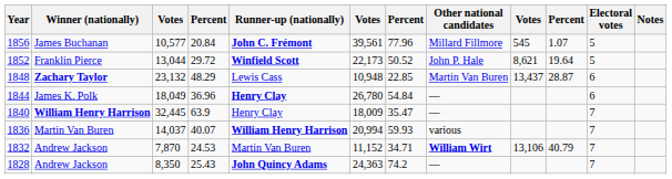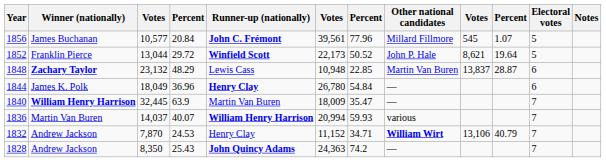1848 | column 9: 13,437 -> 13,837
1840 | Runner-up (nationally): Henry Clay -> Martin Van Buren
1832 | Runner-up (nationally): Martin Van Buren -> Henry Clay
